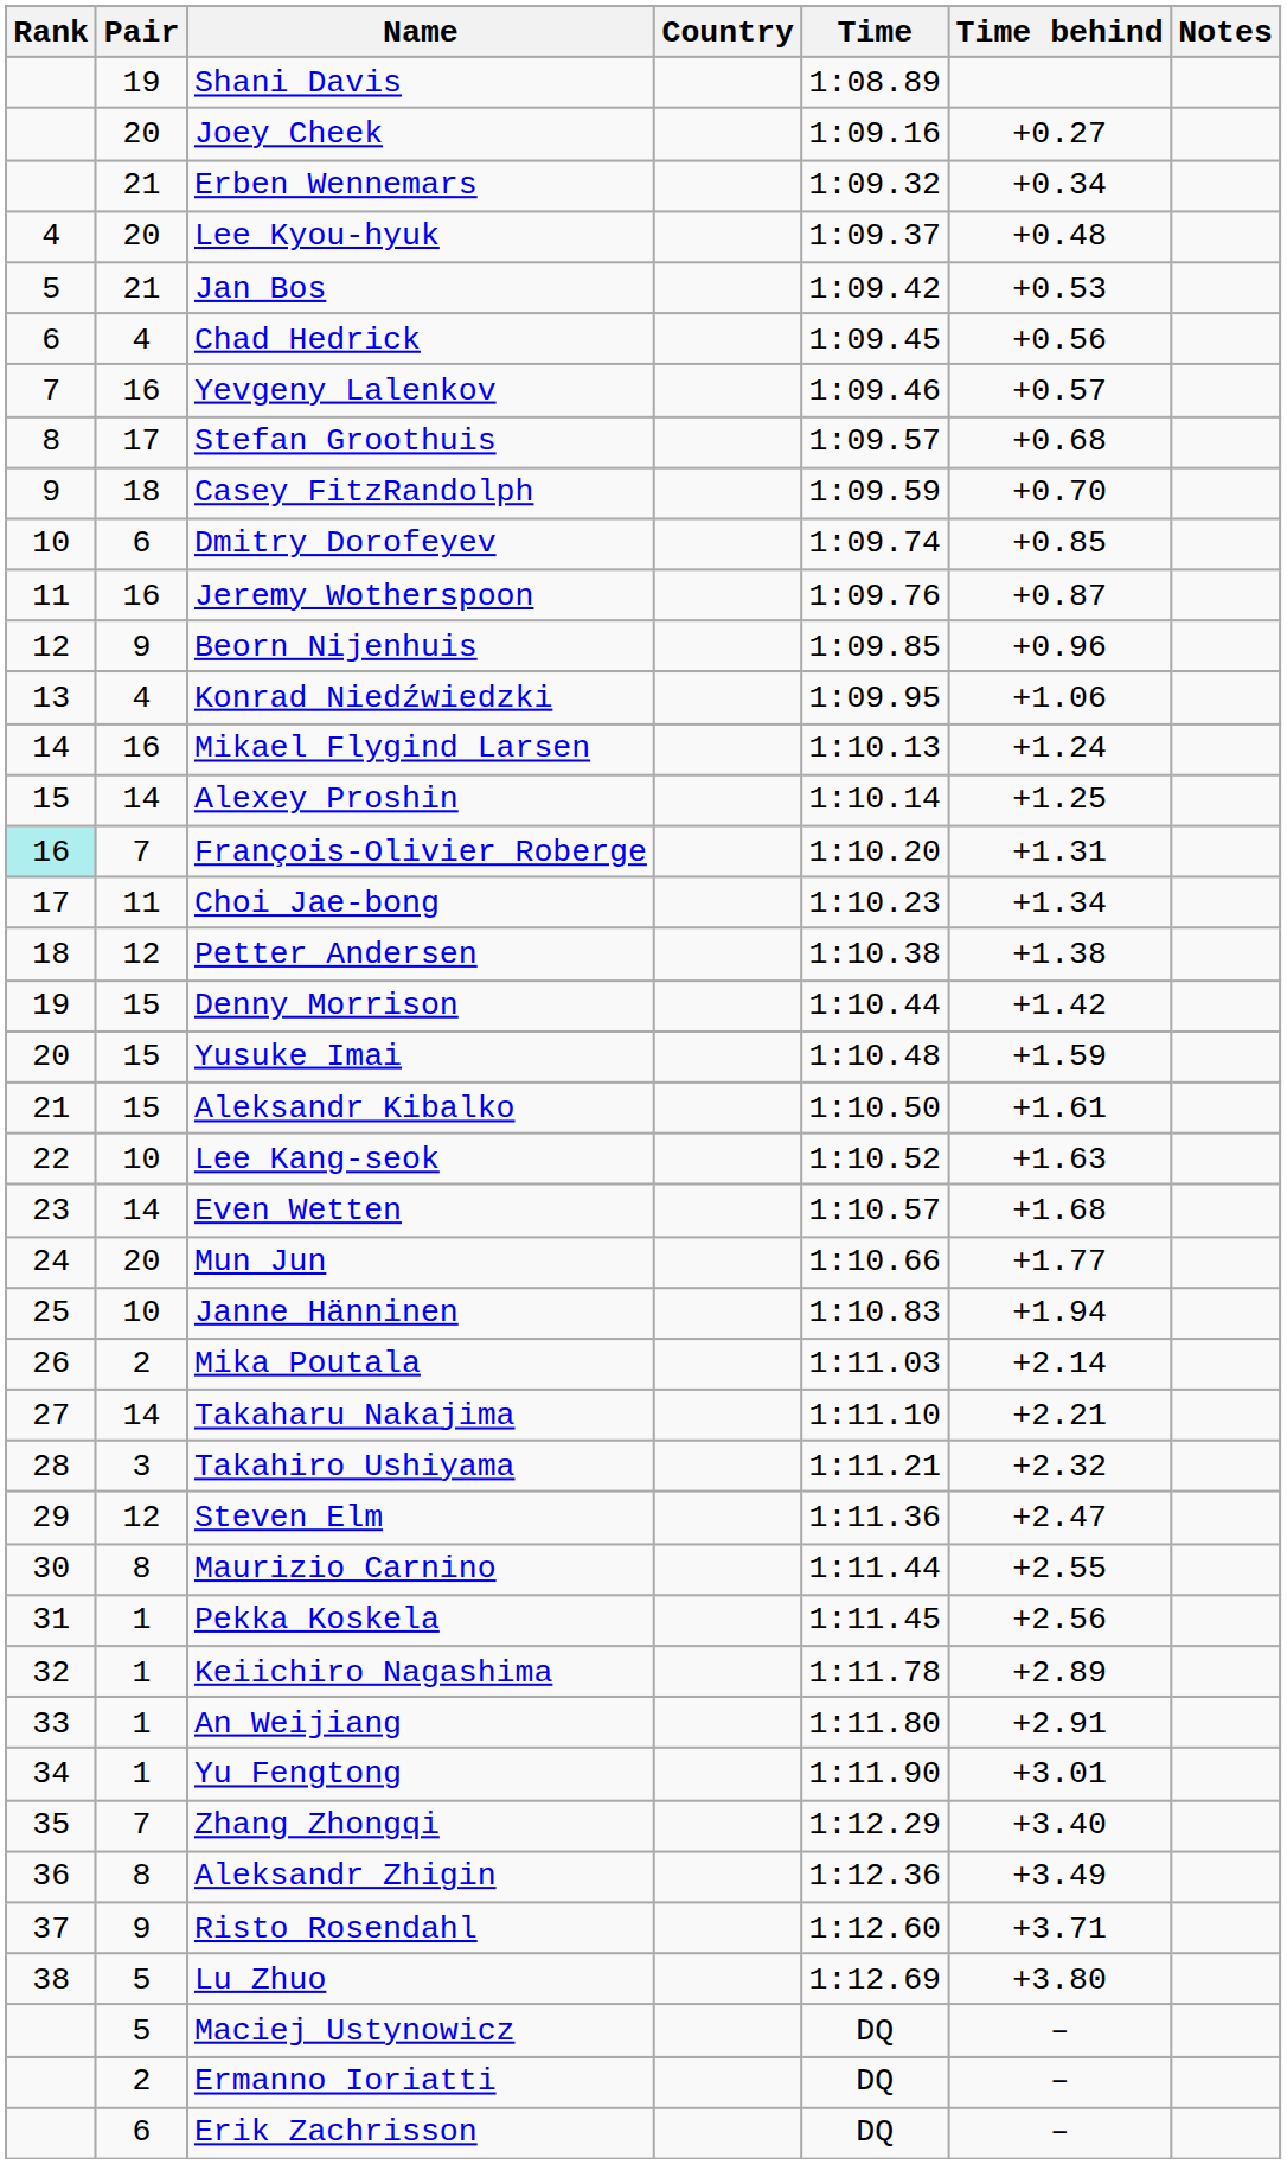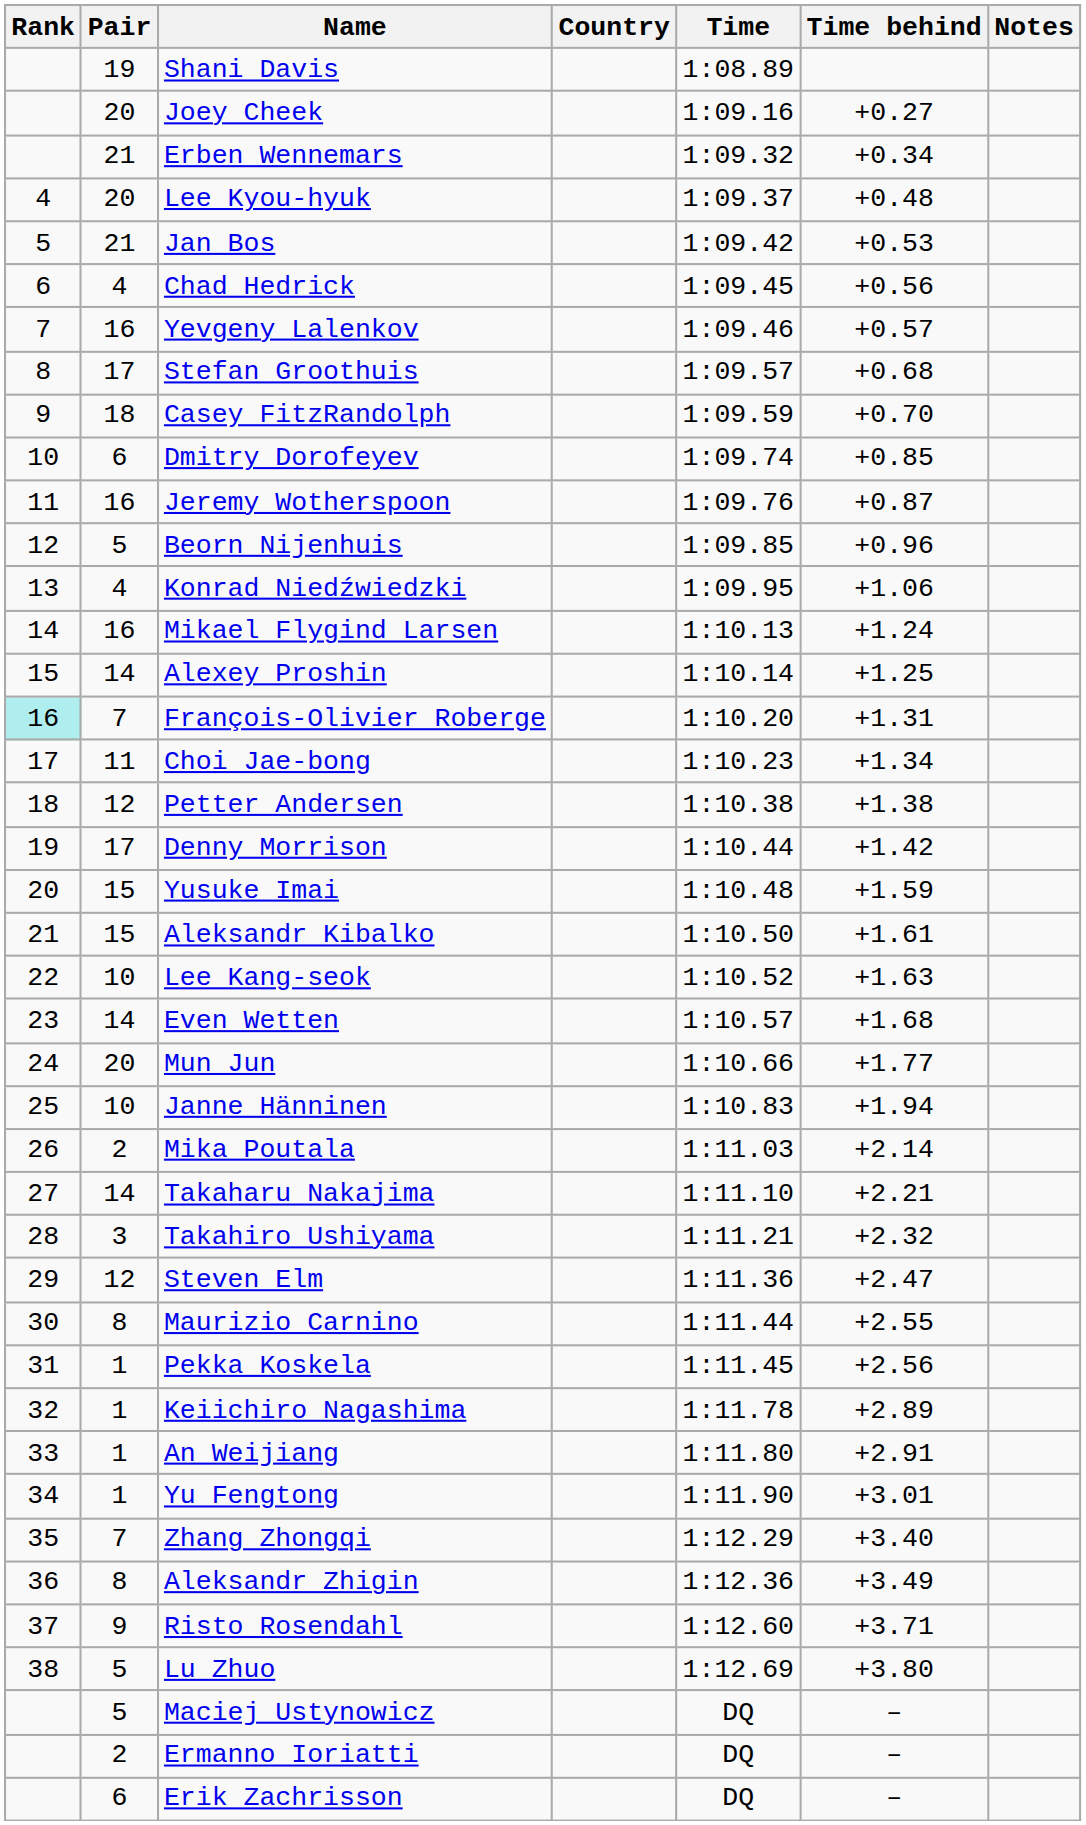Beorn Nijenhuis | Pair: 9 -> 5
Denny Morrison | Pair: 15 -> 17
